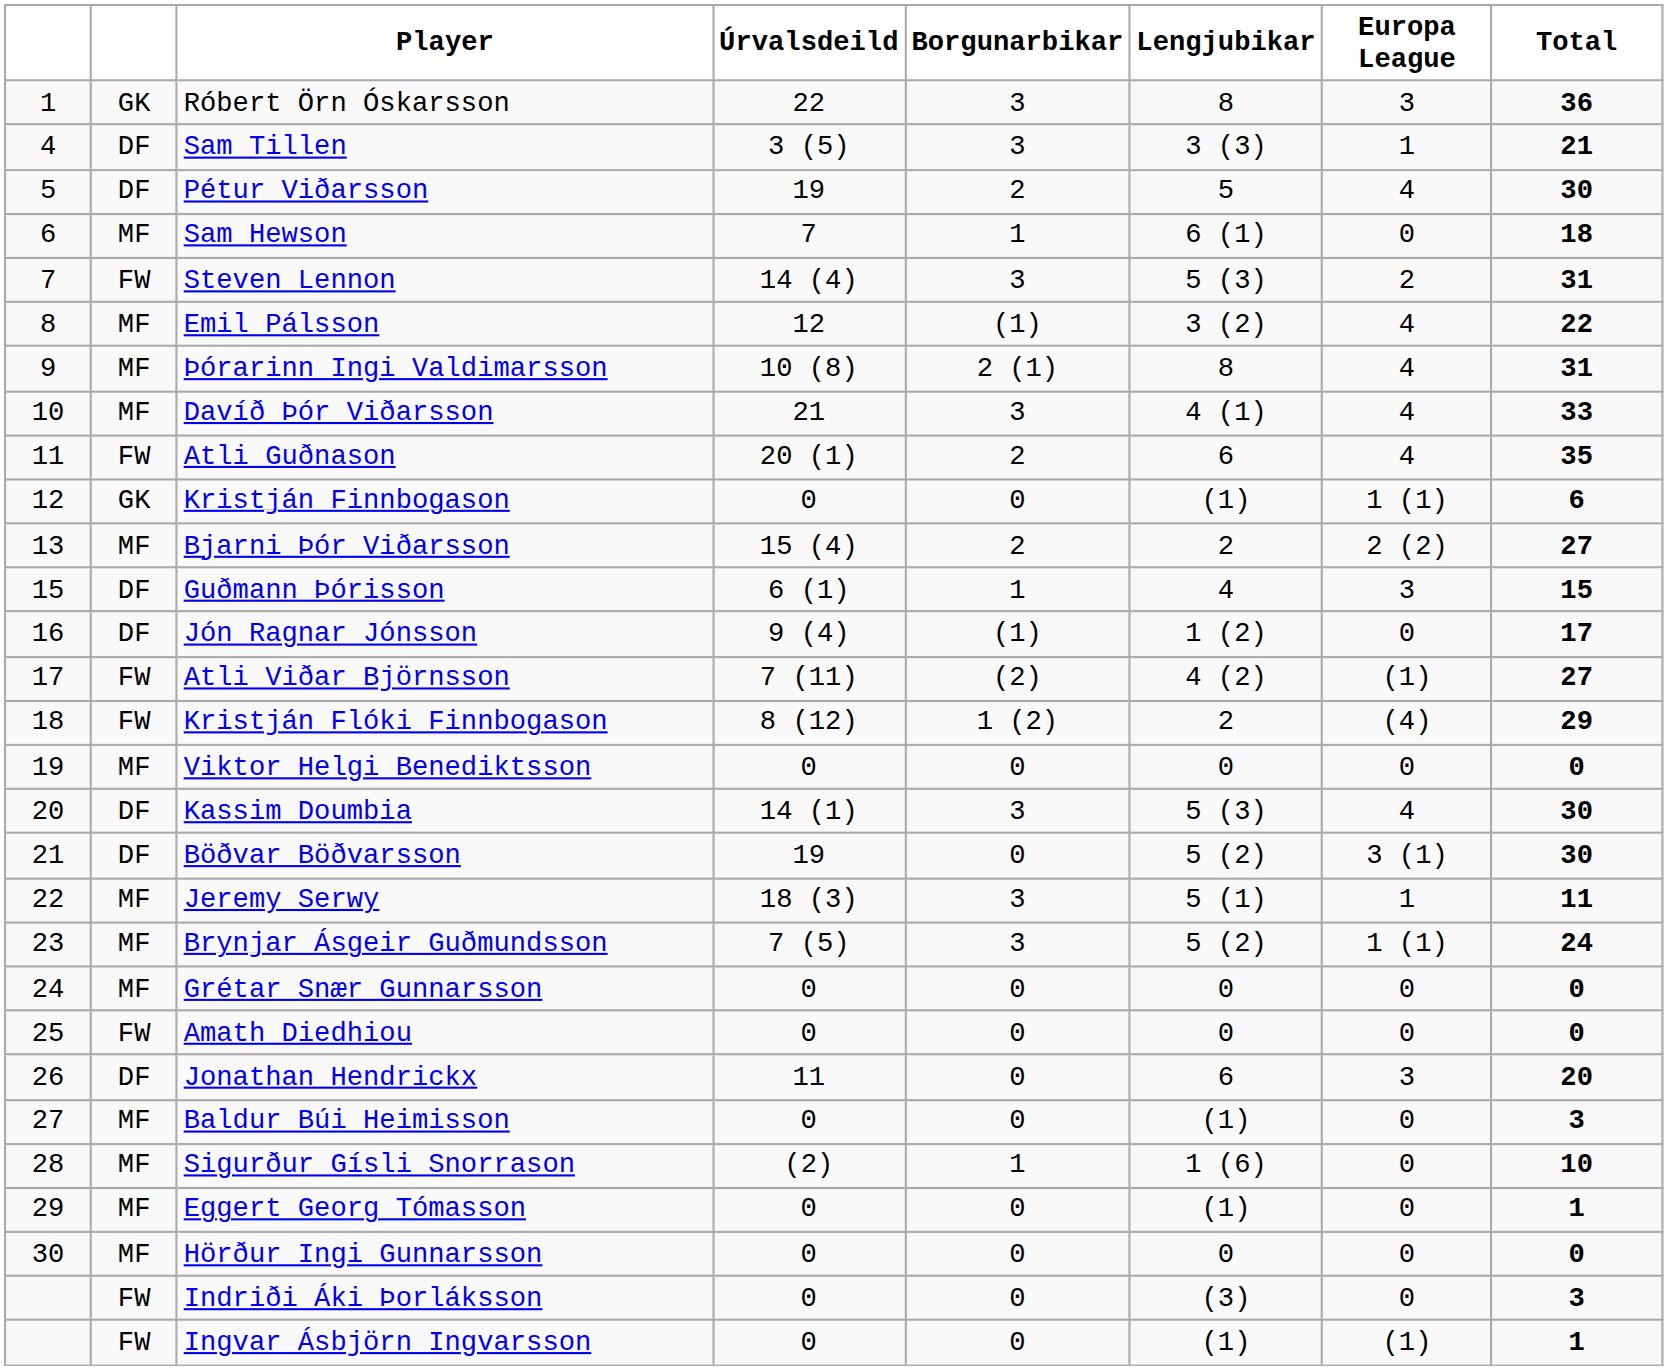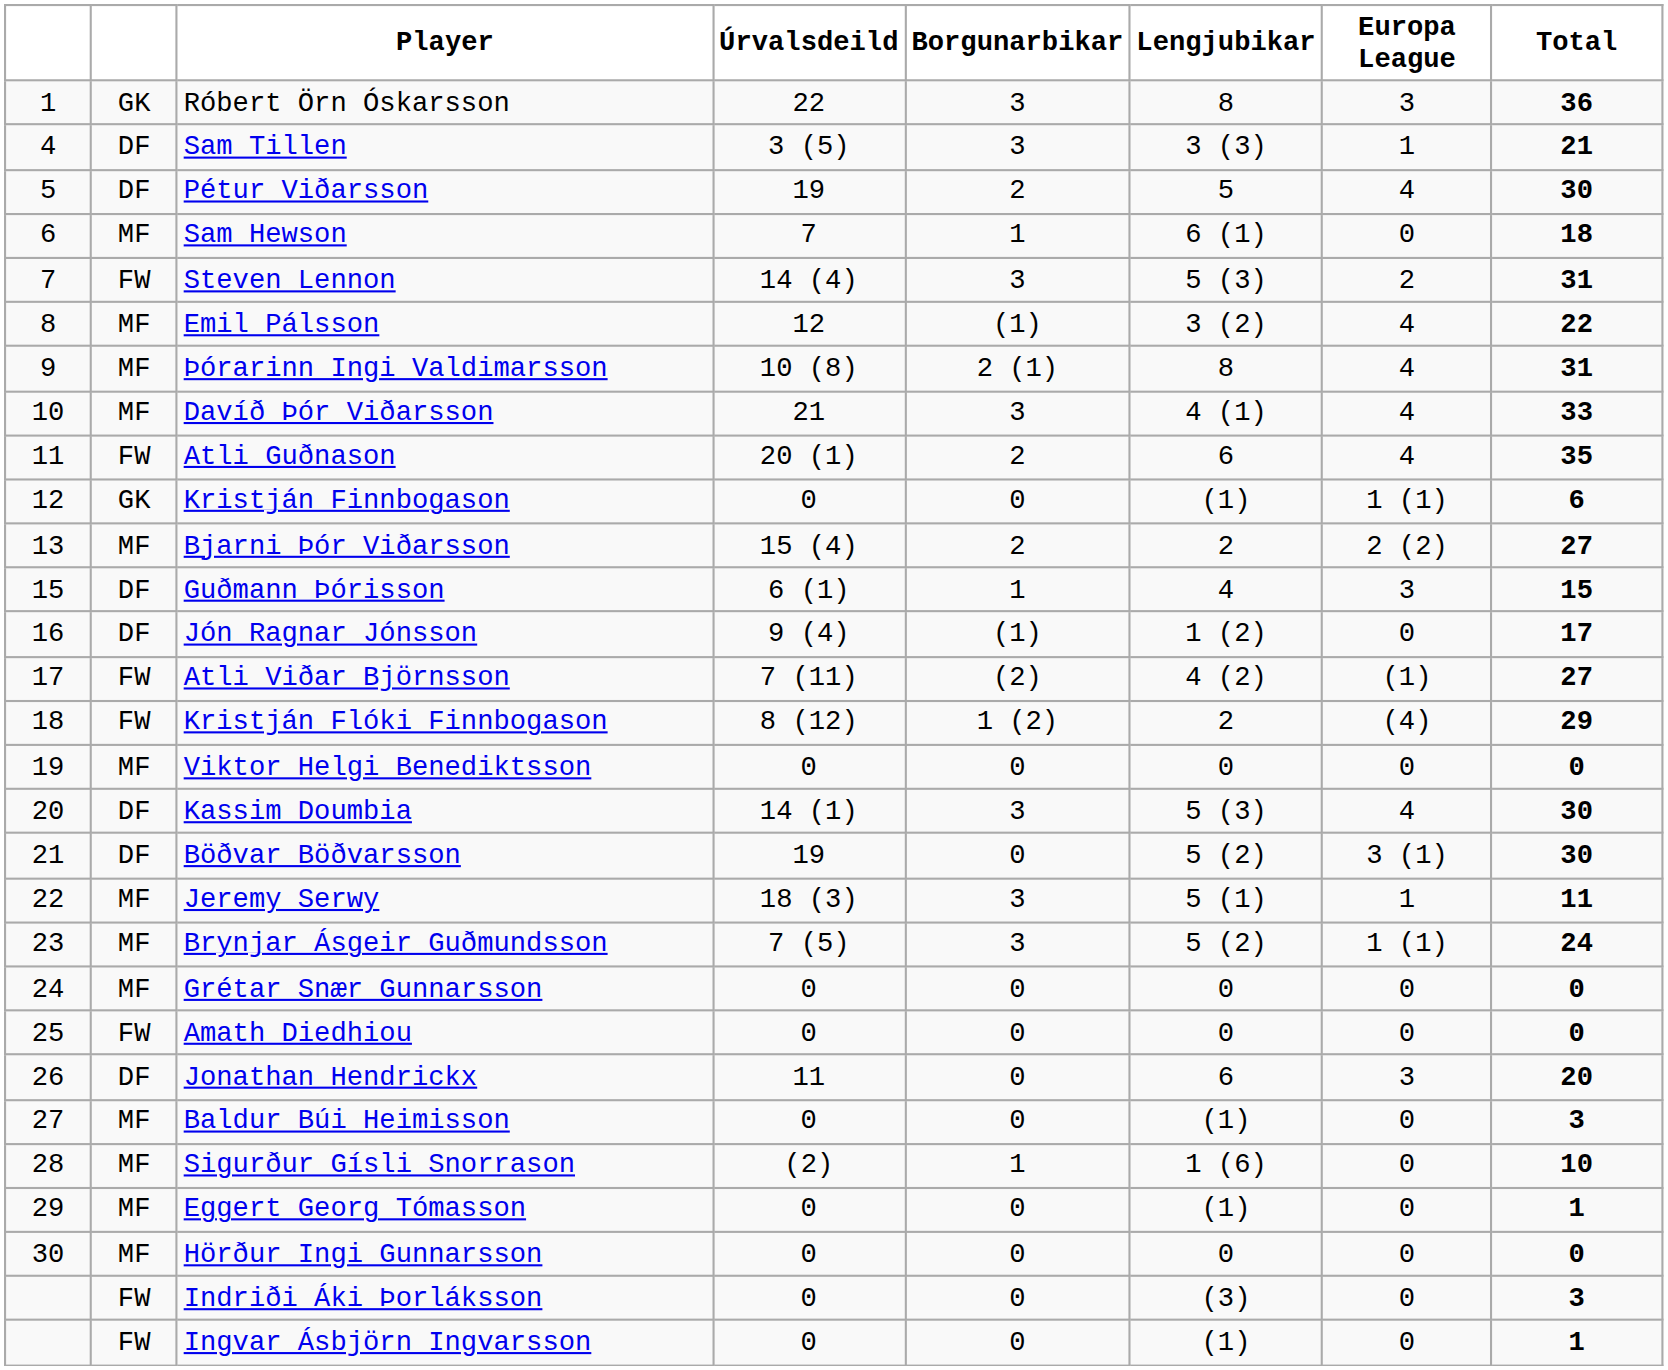Ingvar Ásbjörn Ingvarsson | Europa League: (1) -> 0
